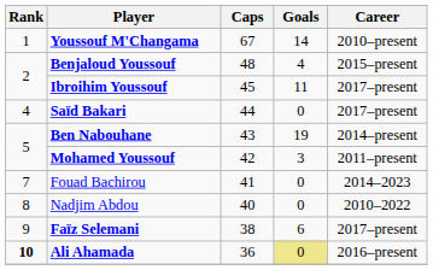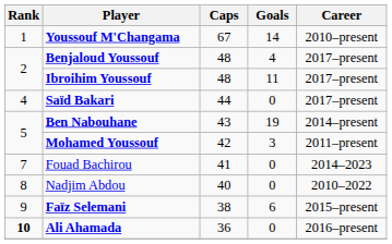Benjaloud Youssouf | Career: 2015–present -> 2017–present
Ibroihim Youssouf | Caps: 45 -> 48
Faïz Selemani | Career: 2017–present -> 2015–present
Ali Ahamada | Goals: khaki background -> no background
